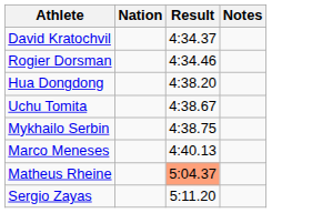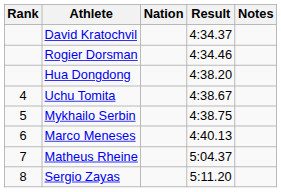+ column: Rank | 4 | 5 | 6 | 7 | 8
Matheus Rheine | Result: lightsalmon background -> no background
